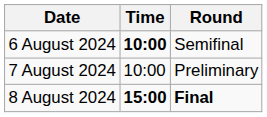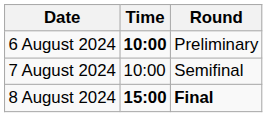6 August 2024 | Round: Semifinal -> Preliminary
7 August 2024 | Round: Preliminary -> Semifinal
